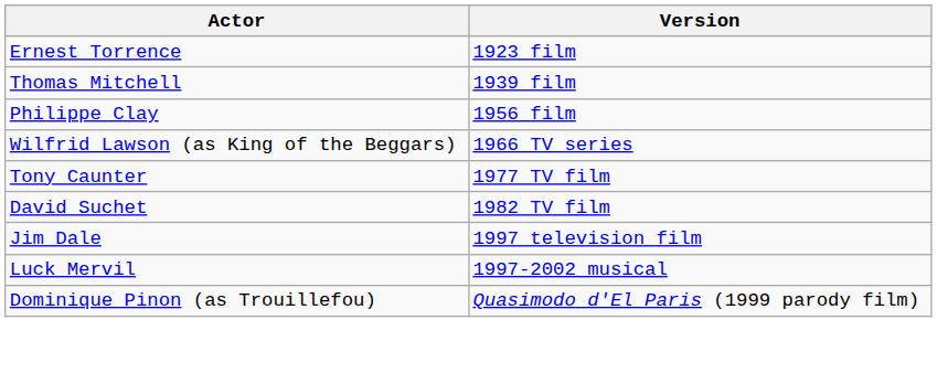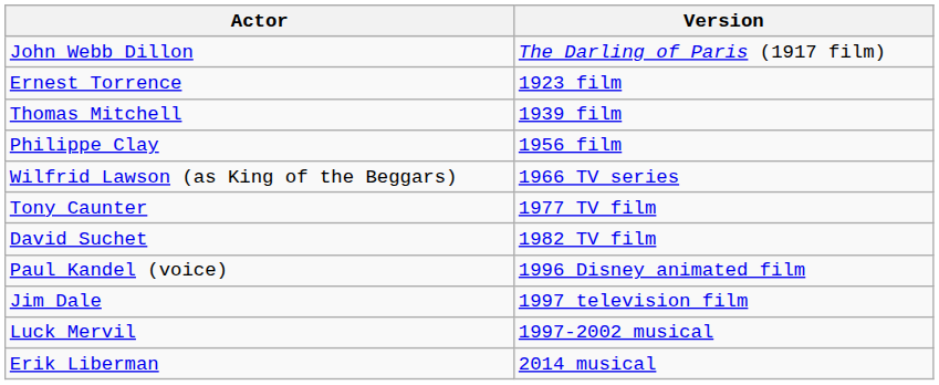+ row: John Webb Dillon | The Darling of Paris (1917 film)
+ row: Paul Kandel (voice) | 1996 Disney animated film
- row: Dominique Pinon (as Trouillefou) | Quasimodo d'El Paris (1999 parody film)
+ row: Erik Liberman | 2014 musical
